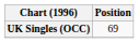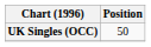UK Singles (OCC) | Position: 69 -> 50
